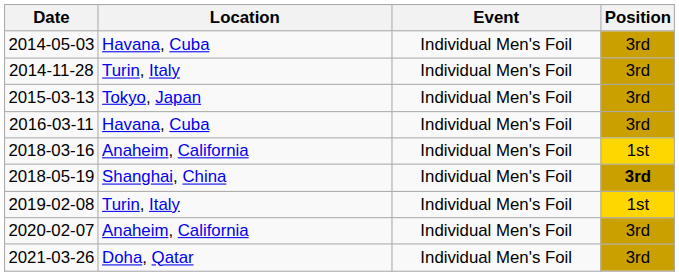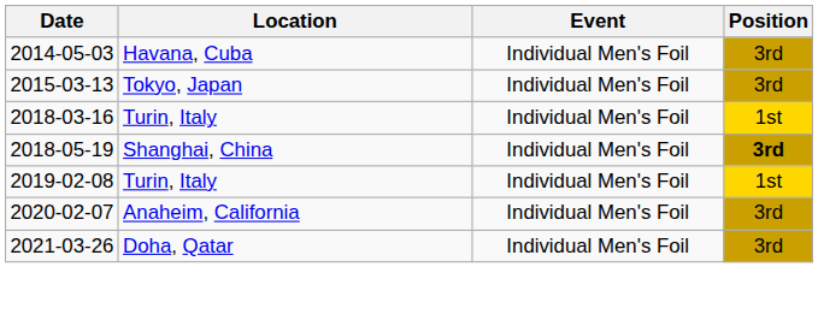- row: 2014-11-28 | Turin, Italy | Individual Men's Foil | 3rd
- row: 2016-03-11 | Havana, Cuba | Individual Men's Foil | 3rd
2018-03-16 | Location: Anaheim, California -> Turin, Italy
